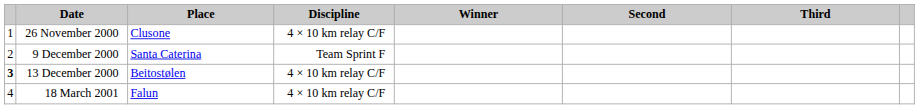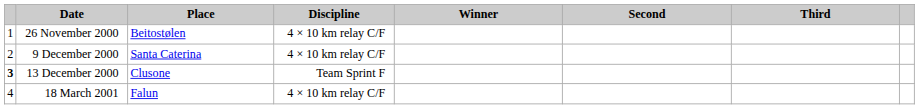26 November 2000 | Place: Clusone -> Beitostølen
9 December 2000 | Discipline: Team Sprint F -> 4 × 10 km relay C/F
13 December 2000 | Place: Beitostølen -> Clusone
13 December 2000 | Discipline: 4 × 10 km relay C/F -> Team Sprint F
